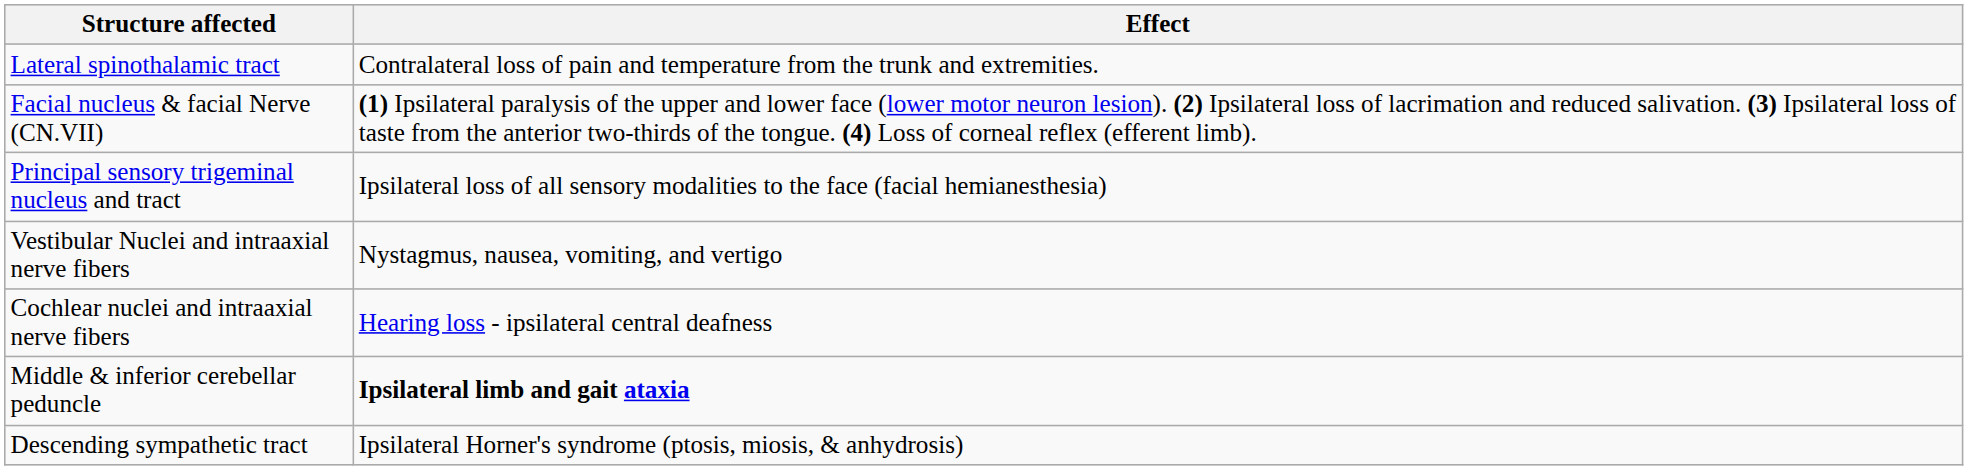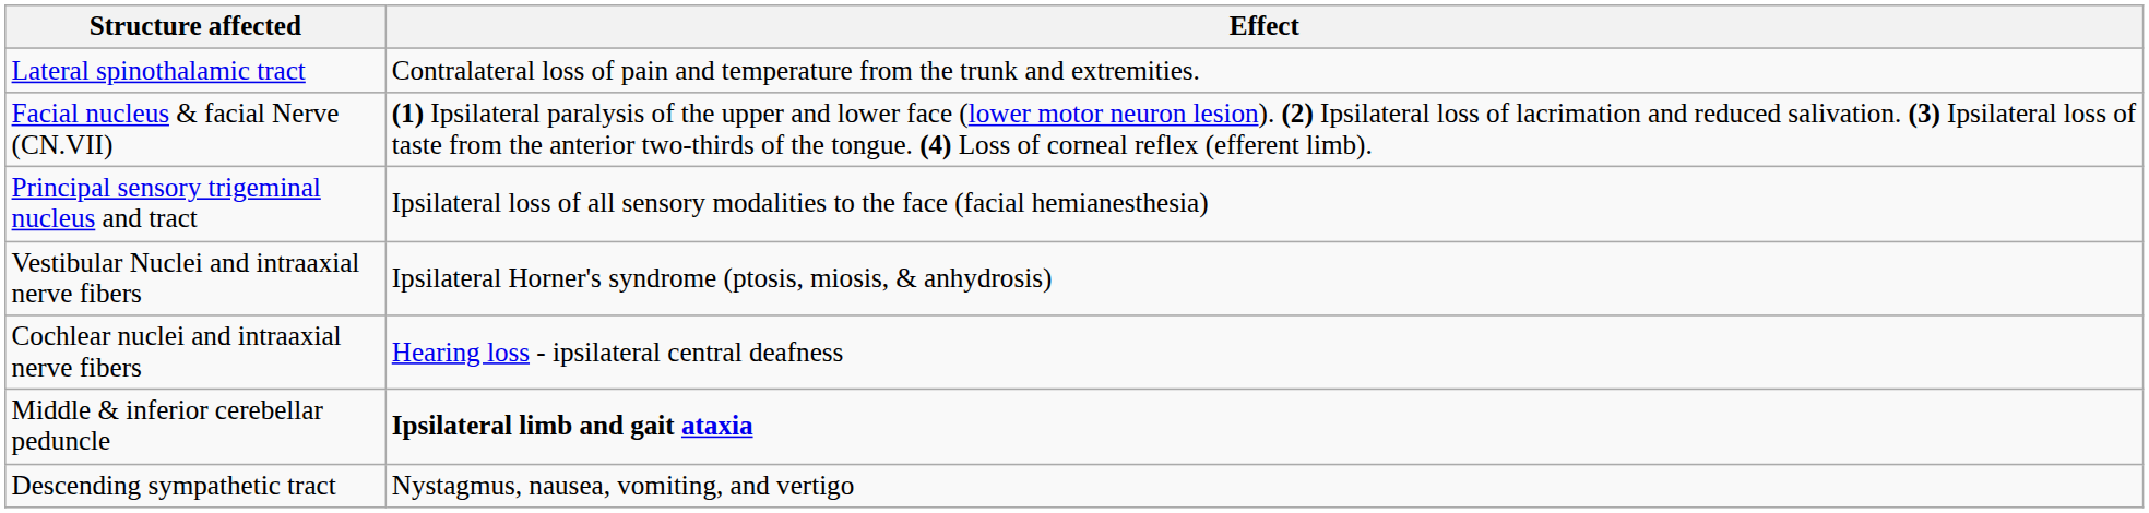Vestibular Nuclei and intraaxial nerve fibers | Effect: Nystagmus, nausea, vomiting, and vertigo -> Ipsilateral Horner's syndrome (ptosis, miosis, & anhydrosis)
Descending sympathetic tract | Effect: Ipsilateral Horner's syndrome (ptosis, miosis, & anhydrosis) -> Nystagmus, nausea, vomiting, and vertigo
